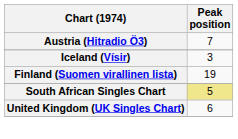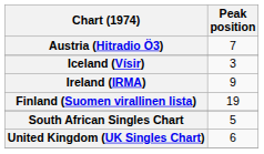+ row: Ireland (IRMA) | 9
South African Singles Chart | Peak position: khaki background -> no background
